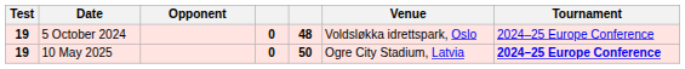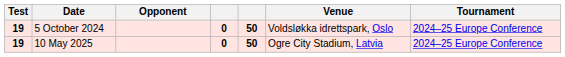5 October 2024 | column 5: 48 -> 50
10 May 2025 | Tournament: bold -> normal
